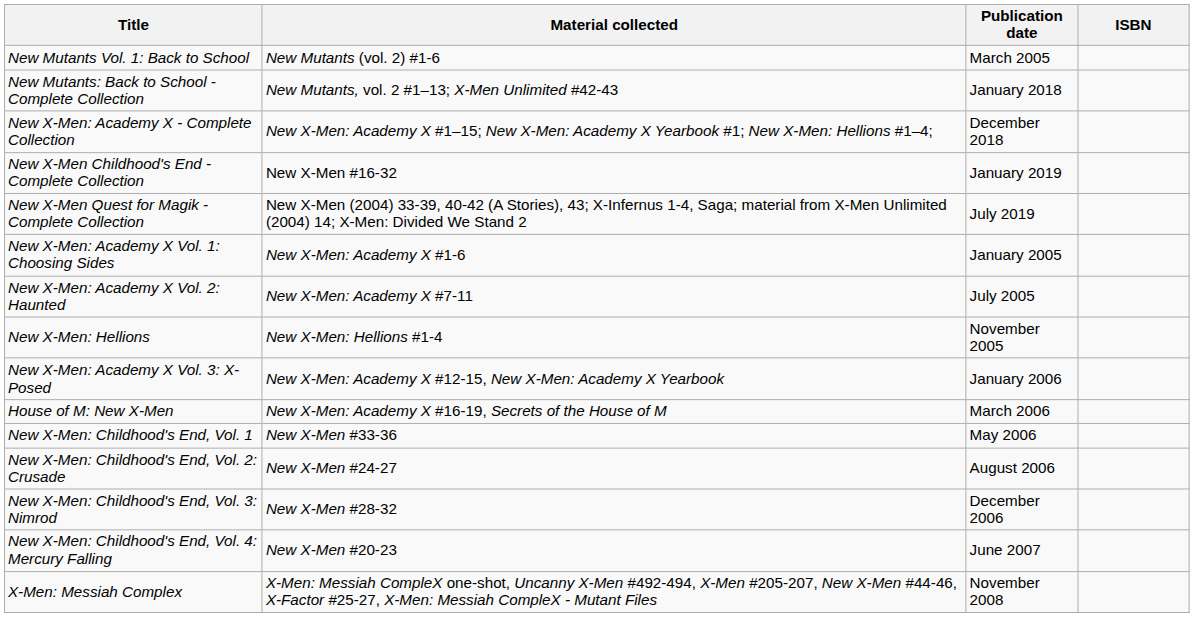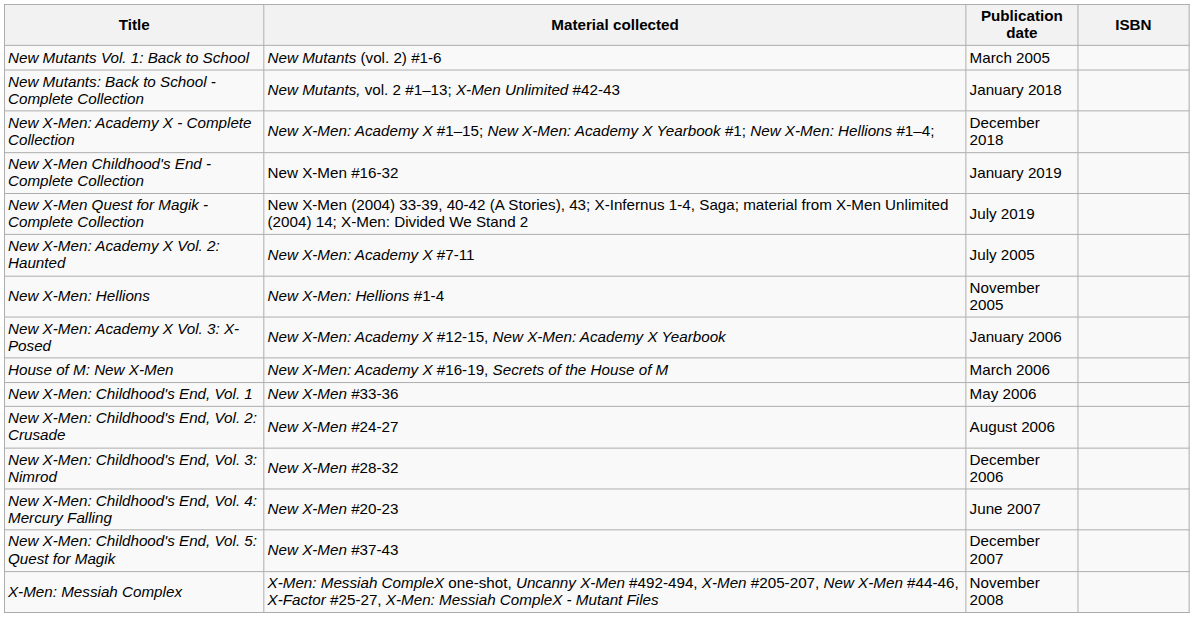- row: New X-Men: Academy X Vol. 1: Choosing Sides | New X-Men: Academy X #1-6 | January 2005
+ row: New X-Men: Childhood's End, Vol. 5: Quest for Magik | New X-Men #37-43 | December 2007
